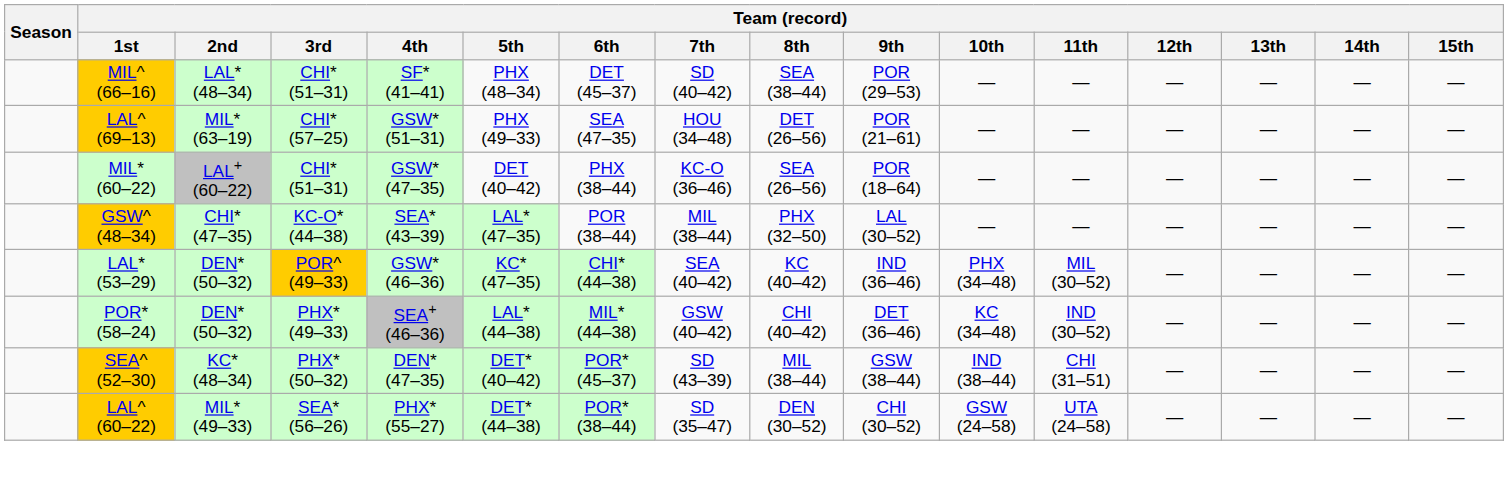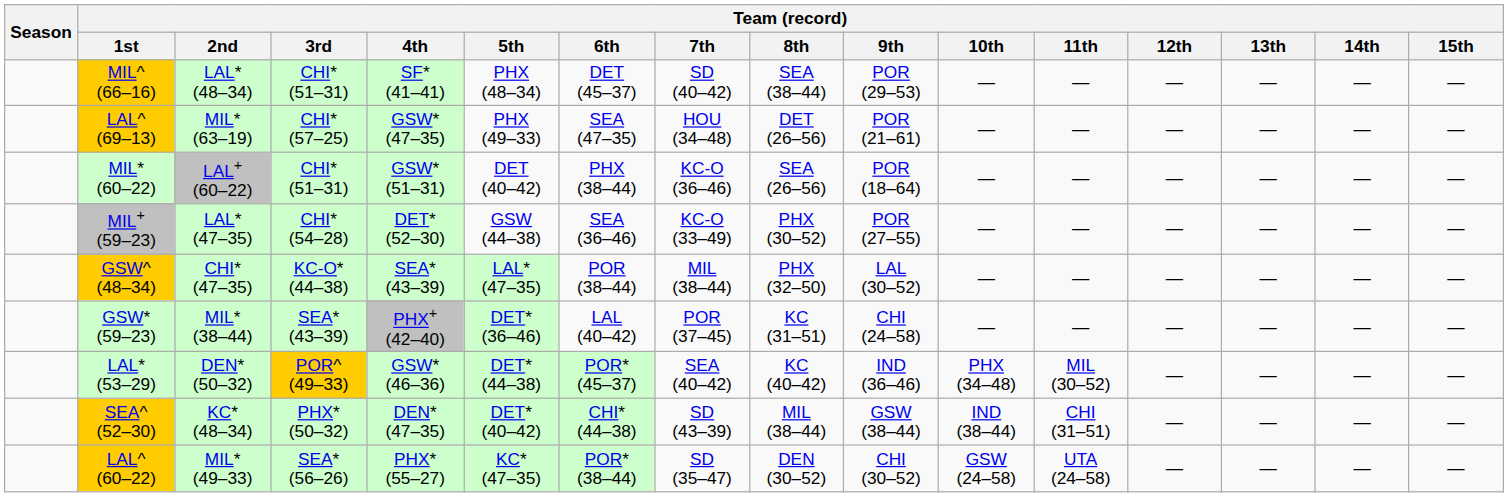LAL^ (69–13) | Team (record) / 4th: GSW* (51–31) -> GSW* (47–35)
MIL* (60–22) | Team (record) / 4th: GSW* (47–35) -> GSW* (51–31)
+ row: MIL+ (59–23) | LAL* (47–35) | CHI* (54–28) | DET* (52–30) | GSW (44–38) | SEA (36–46) | KC-O (33–49) | PHX (30–52) | POR (27–55) | — | — | — | — | — | —
+ row: GSW* (59–23) | MIL* (38–44) | SEA* (43–39) | PHX+ (42–40) | DET* (36–46) | LAL (40–42) | POR (37–45) | KC (31–51) | CHI (24–58) | — | — | — | — | — | —
LAL* (53–29) | Team (record) / 5th: KC* (47–35) -> DET* (44–38)
LAL* (53–29) | Team (record) / 6th: CHI* (44–38) -> POR* (45–37)
- row: POR* (58–24) | DEN* (50–32) | PHX* (49–33) | SEA+ (46–36) | LAL* (44–38) | MIL* (44–38) | GSW (40–42) | CHI (40–42) | DET (36–46) | KC (34–48) | IND (30–52) | — | — | — | —
SEA^ (52–30) | Team (record) / 6th: POR* (45–37) -> CHI* (44–38)
LAL^ (60–22) | Team (record) / 5th: DET* (44–38) -> KC* (47–35)
